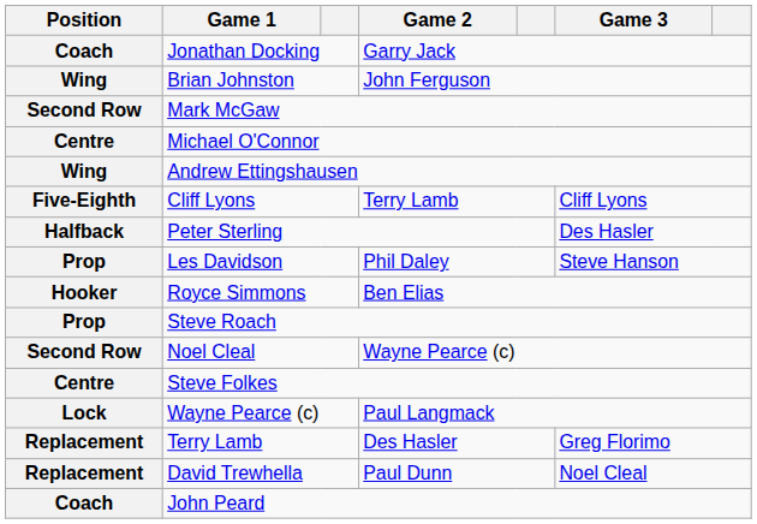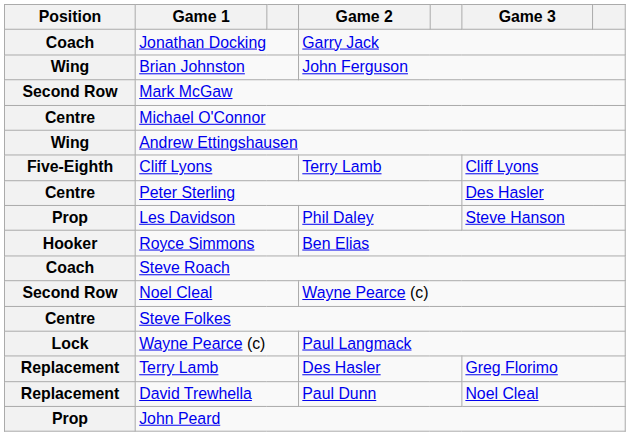Peter Sterling | Position: Halfback -> Centre
Steve Roach | Position: Prop -> Coach
John Peard | Position: Coach -> Prop
